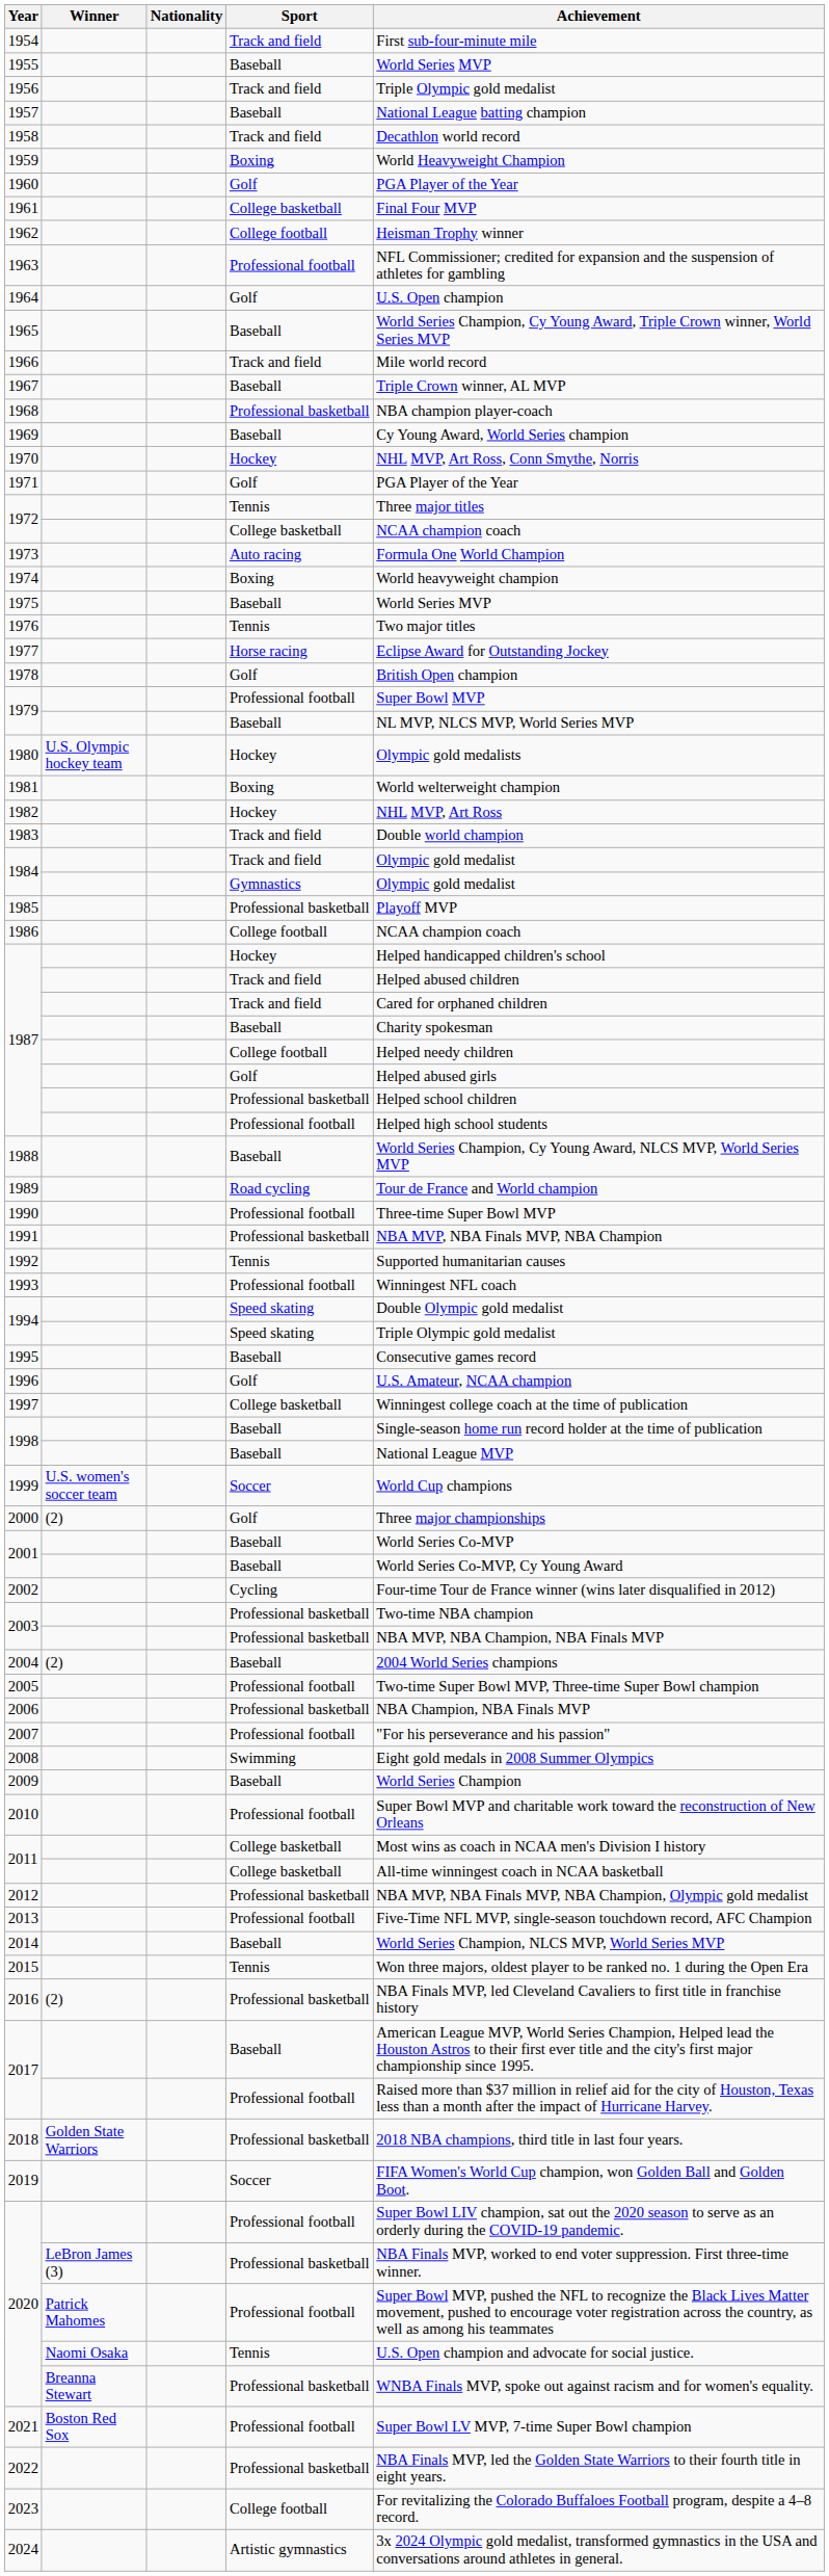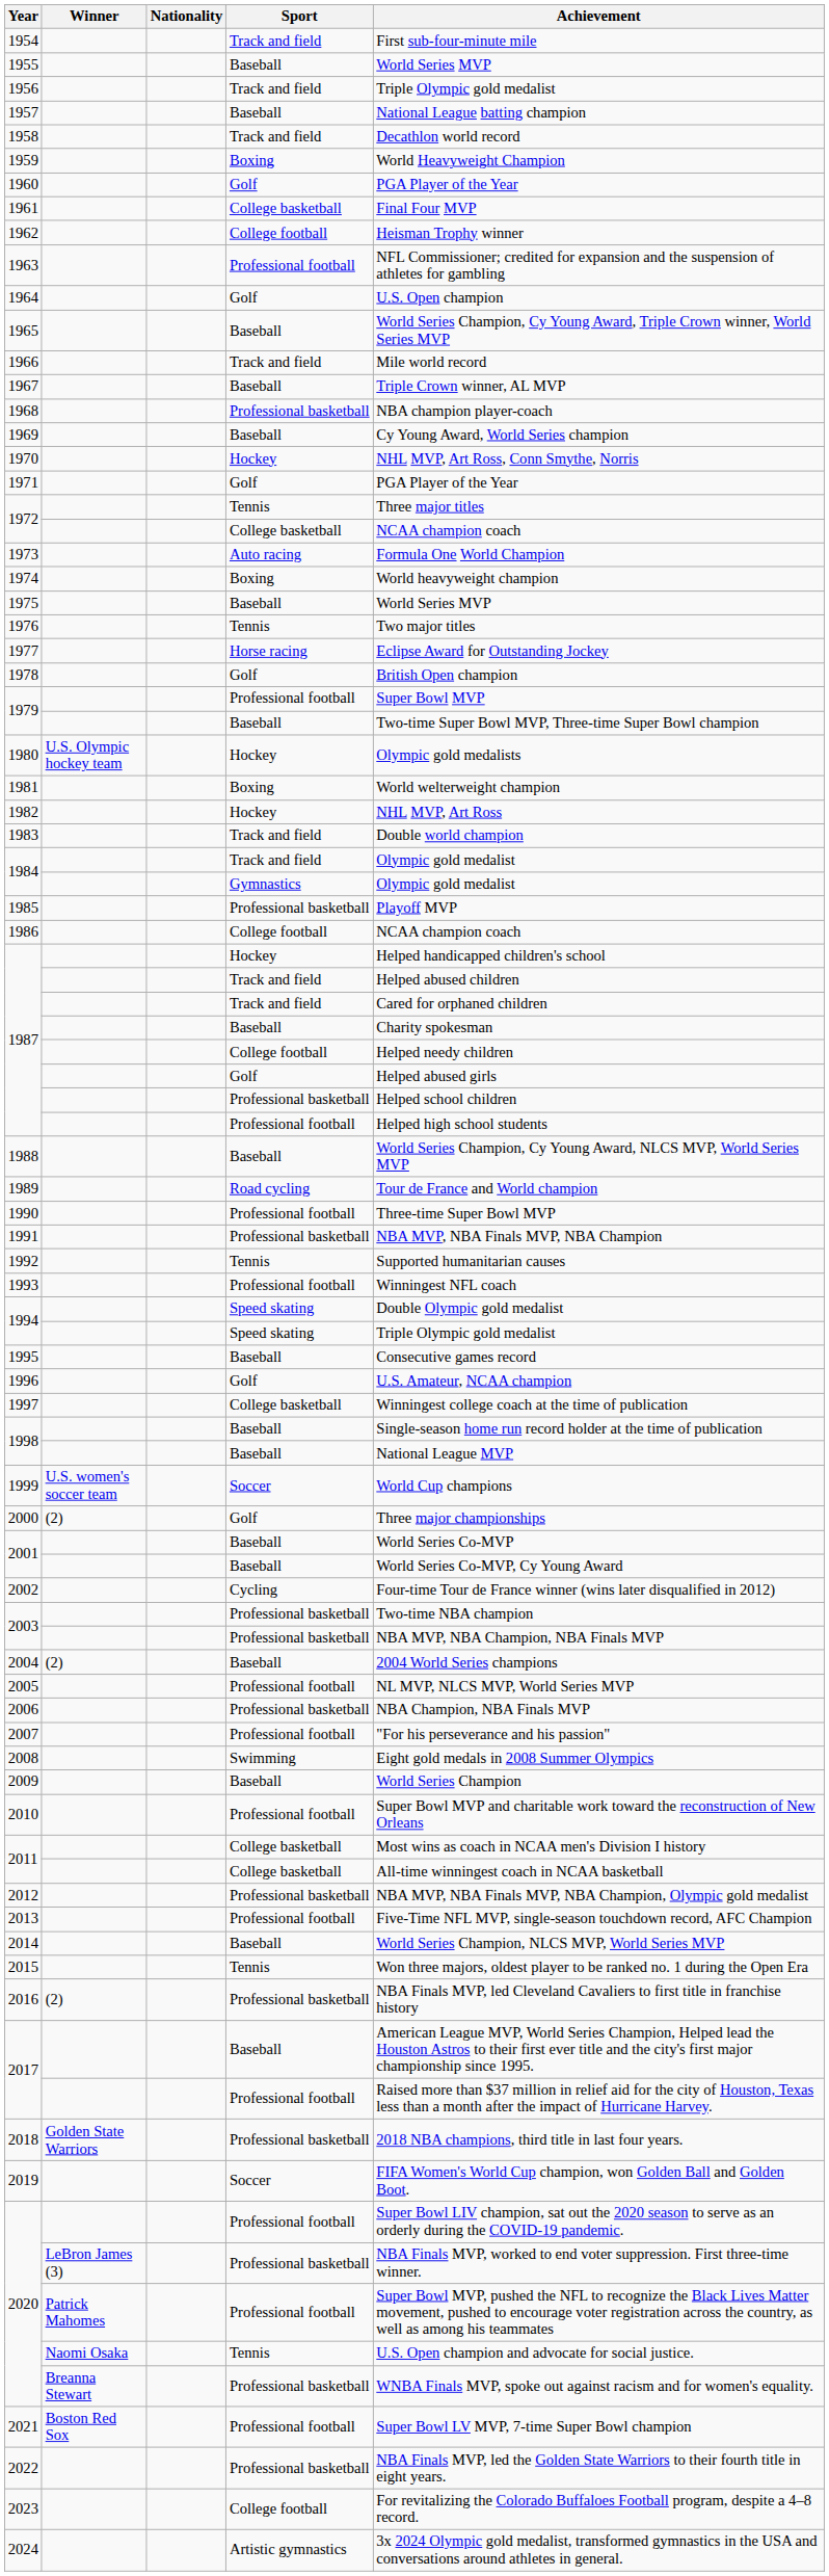1979 / Baseball | Achievement: NL MVP, NLCS MVP, World Series MVP -> Two-time Super Bowl MVP, Three-time Super Bowl champion
2005 | Achievement: Two-time Super Bowl MVP, Three-time Super Bowl champion -> NL MVP, NLCS MVP, World Series MVP
